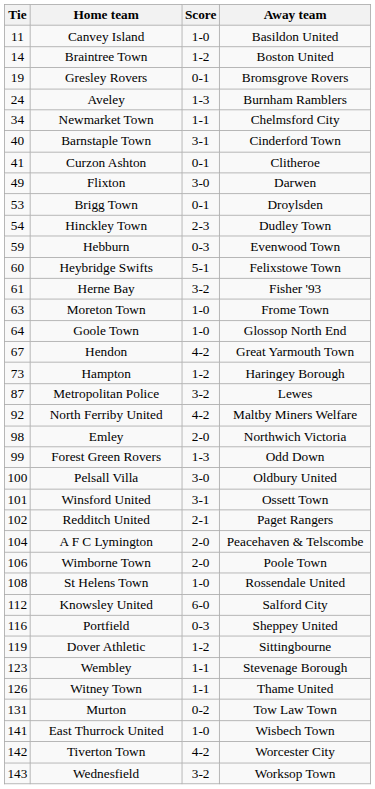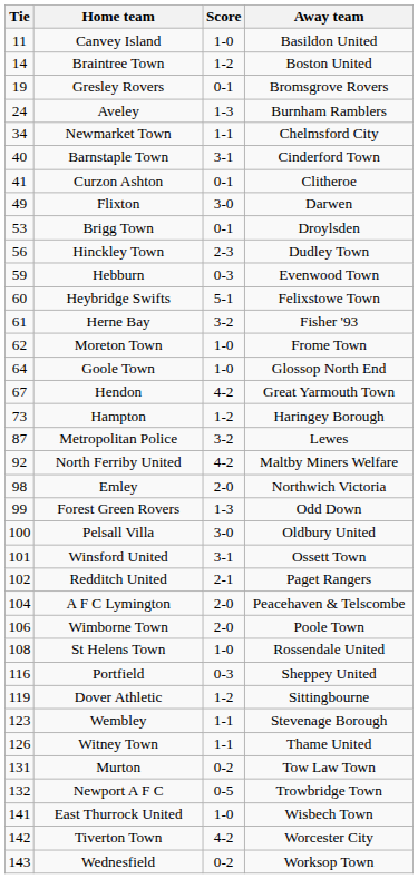Hinckley Town | Tie: 54 -> 56
Moreton Town | Tie: 63 -> 62
- row: 112 | Knowsley United | 6-0 | Salford City
+ row: 132 | Newport A F C | 0-5 | Trowbridge Town
Wednesfield | Score: 3-2 -> 0-2
